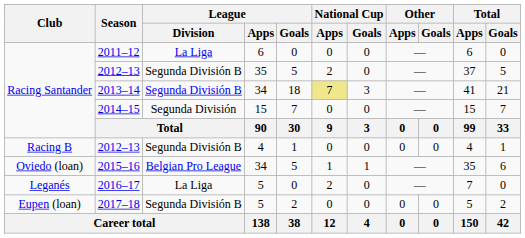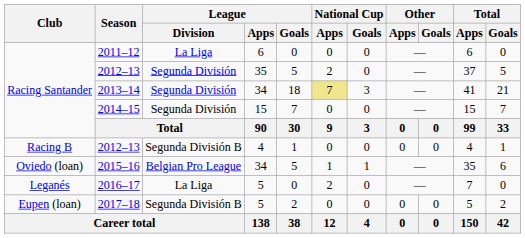2012–13 / 35 | League / Division: Segunda División B -> Segunda División
2013–14 | League / Division: Segunda División B -> Segunda División
